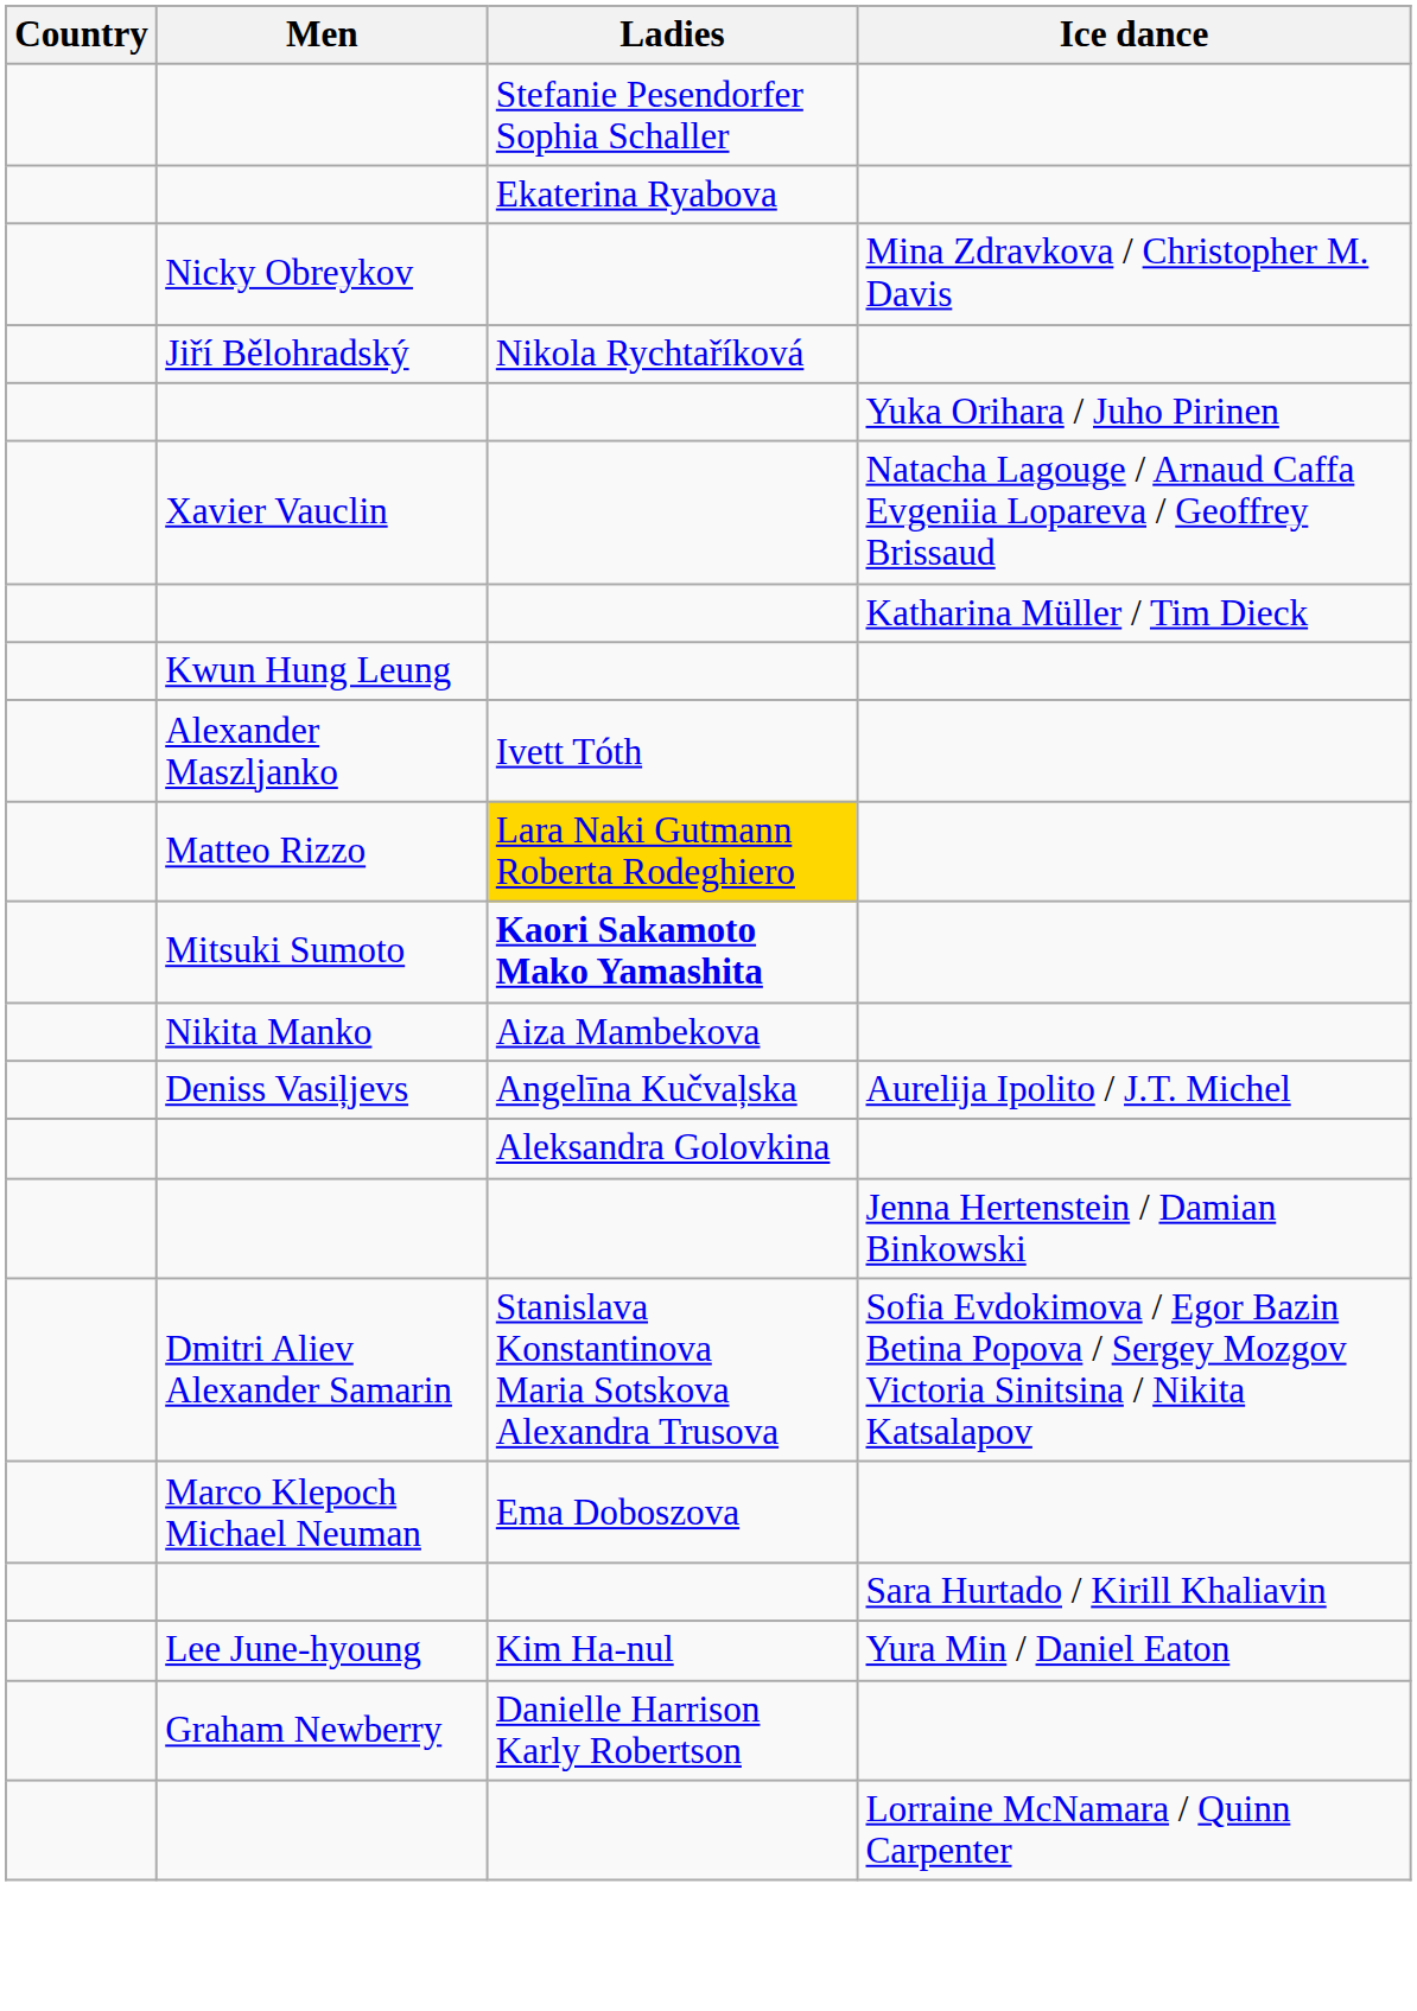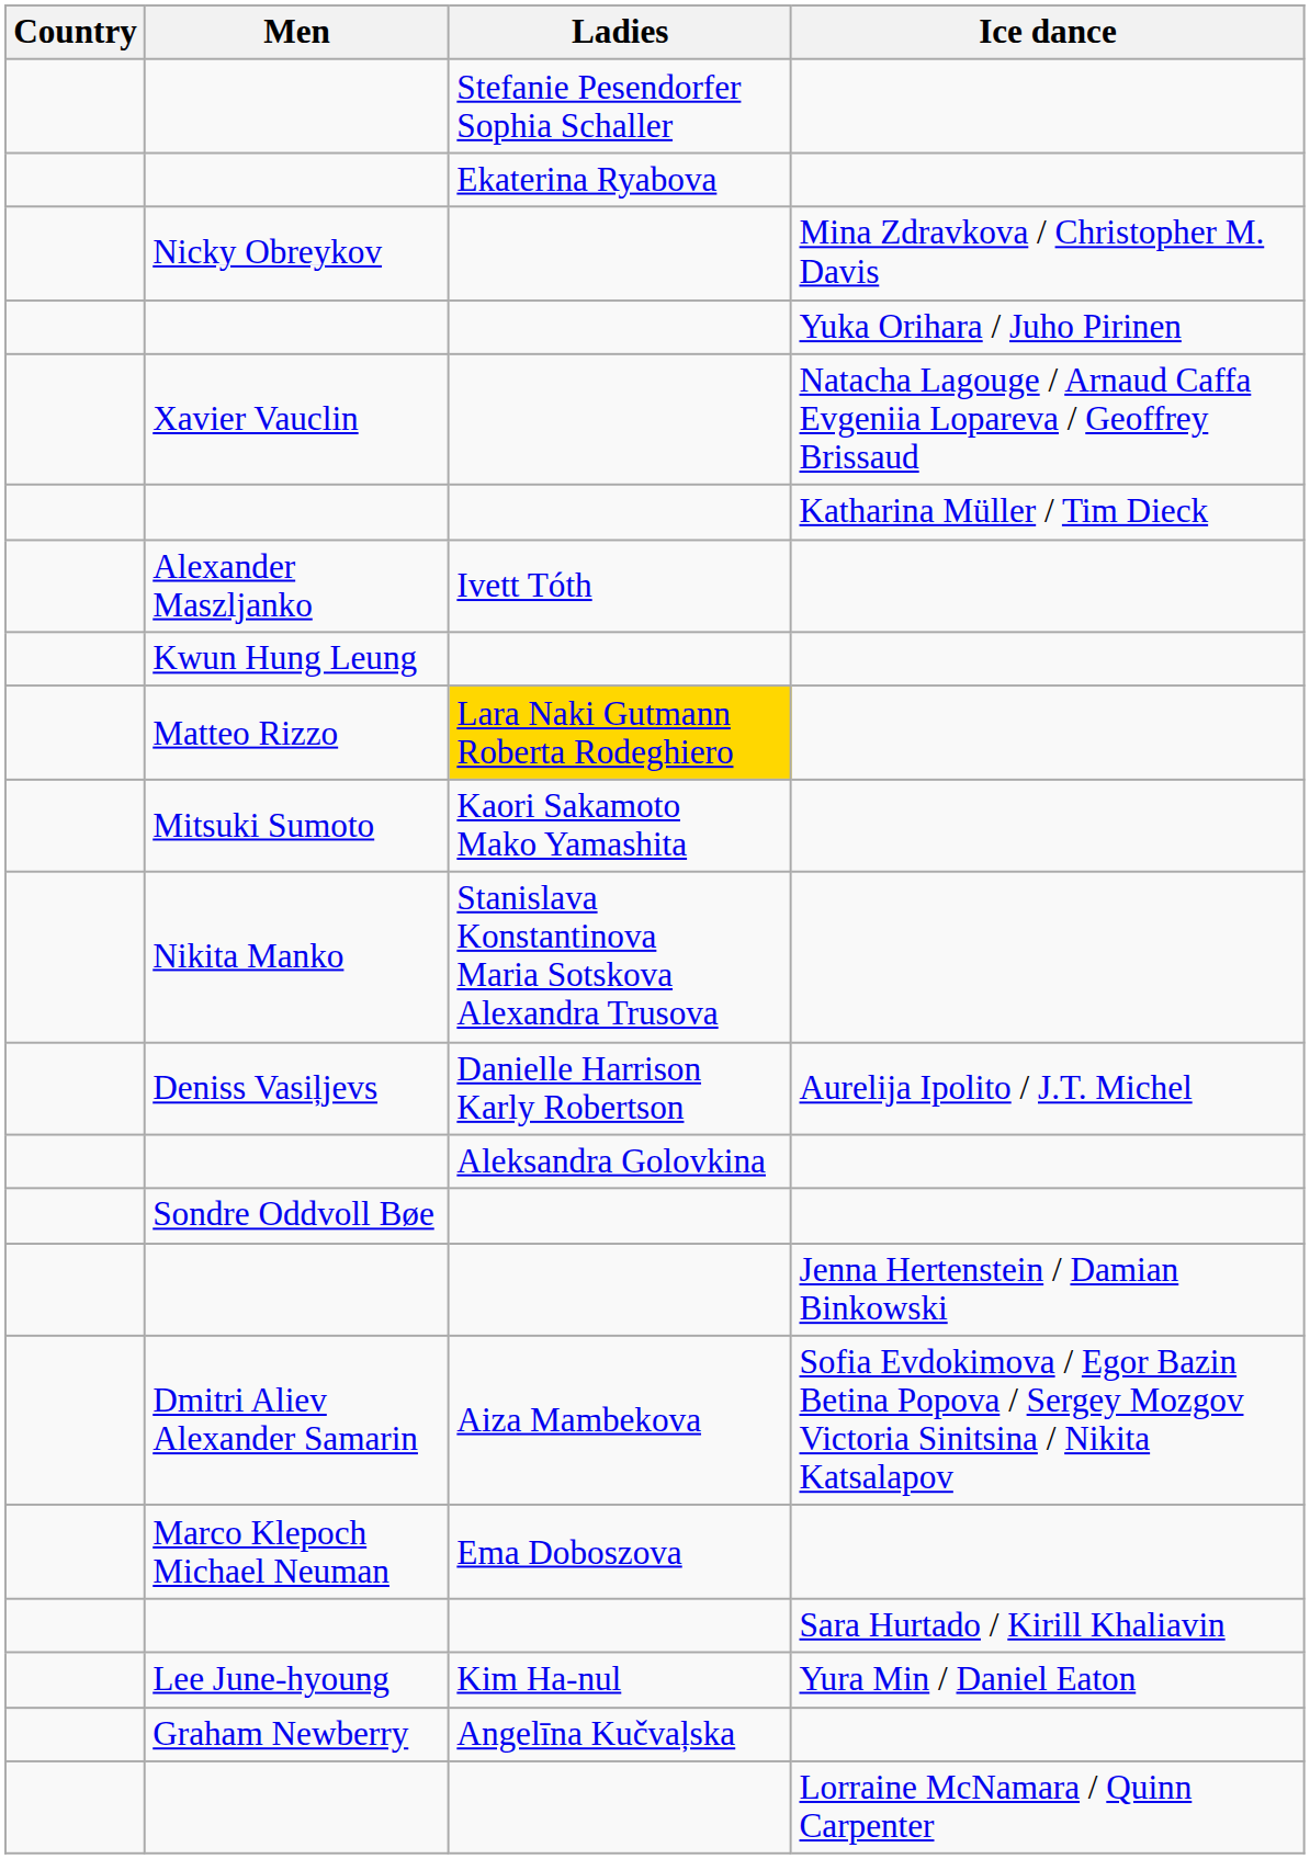- row: Jiří Bělohradský | Nikola Rychtaříková
rows swapped: Kwun Hung Leung <-> Alexander Maszljanko
Mitsuki Sumoto | Ladies: bold -> normal
Nikita Manko | Ladies: Aiza Mambekova -> Stanislava Konstantinova Maria Sotskova Alexandra Trusova
Deniss Vasiļjevs | Ladies: Angelīna Kučvaļska -> Danielle Harrison Karly Robertson
+ row: Sondre Oddvoll Bøe
Dmitri Aliev Alexander Samarin | Ladies: Stanislava Konstantinova Maria Sotskova Alexandra Trusova -> Aiza Mambekova
Graham Newberry | Ladies: Danielle Harrison Karly Robertson -> Angelīna Kučvaļska
